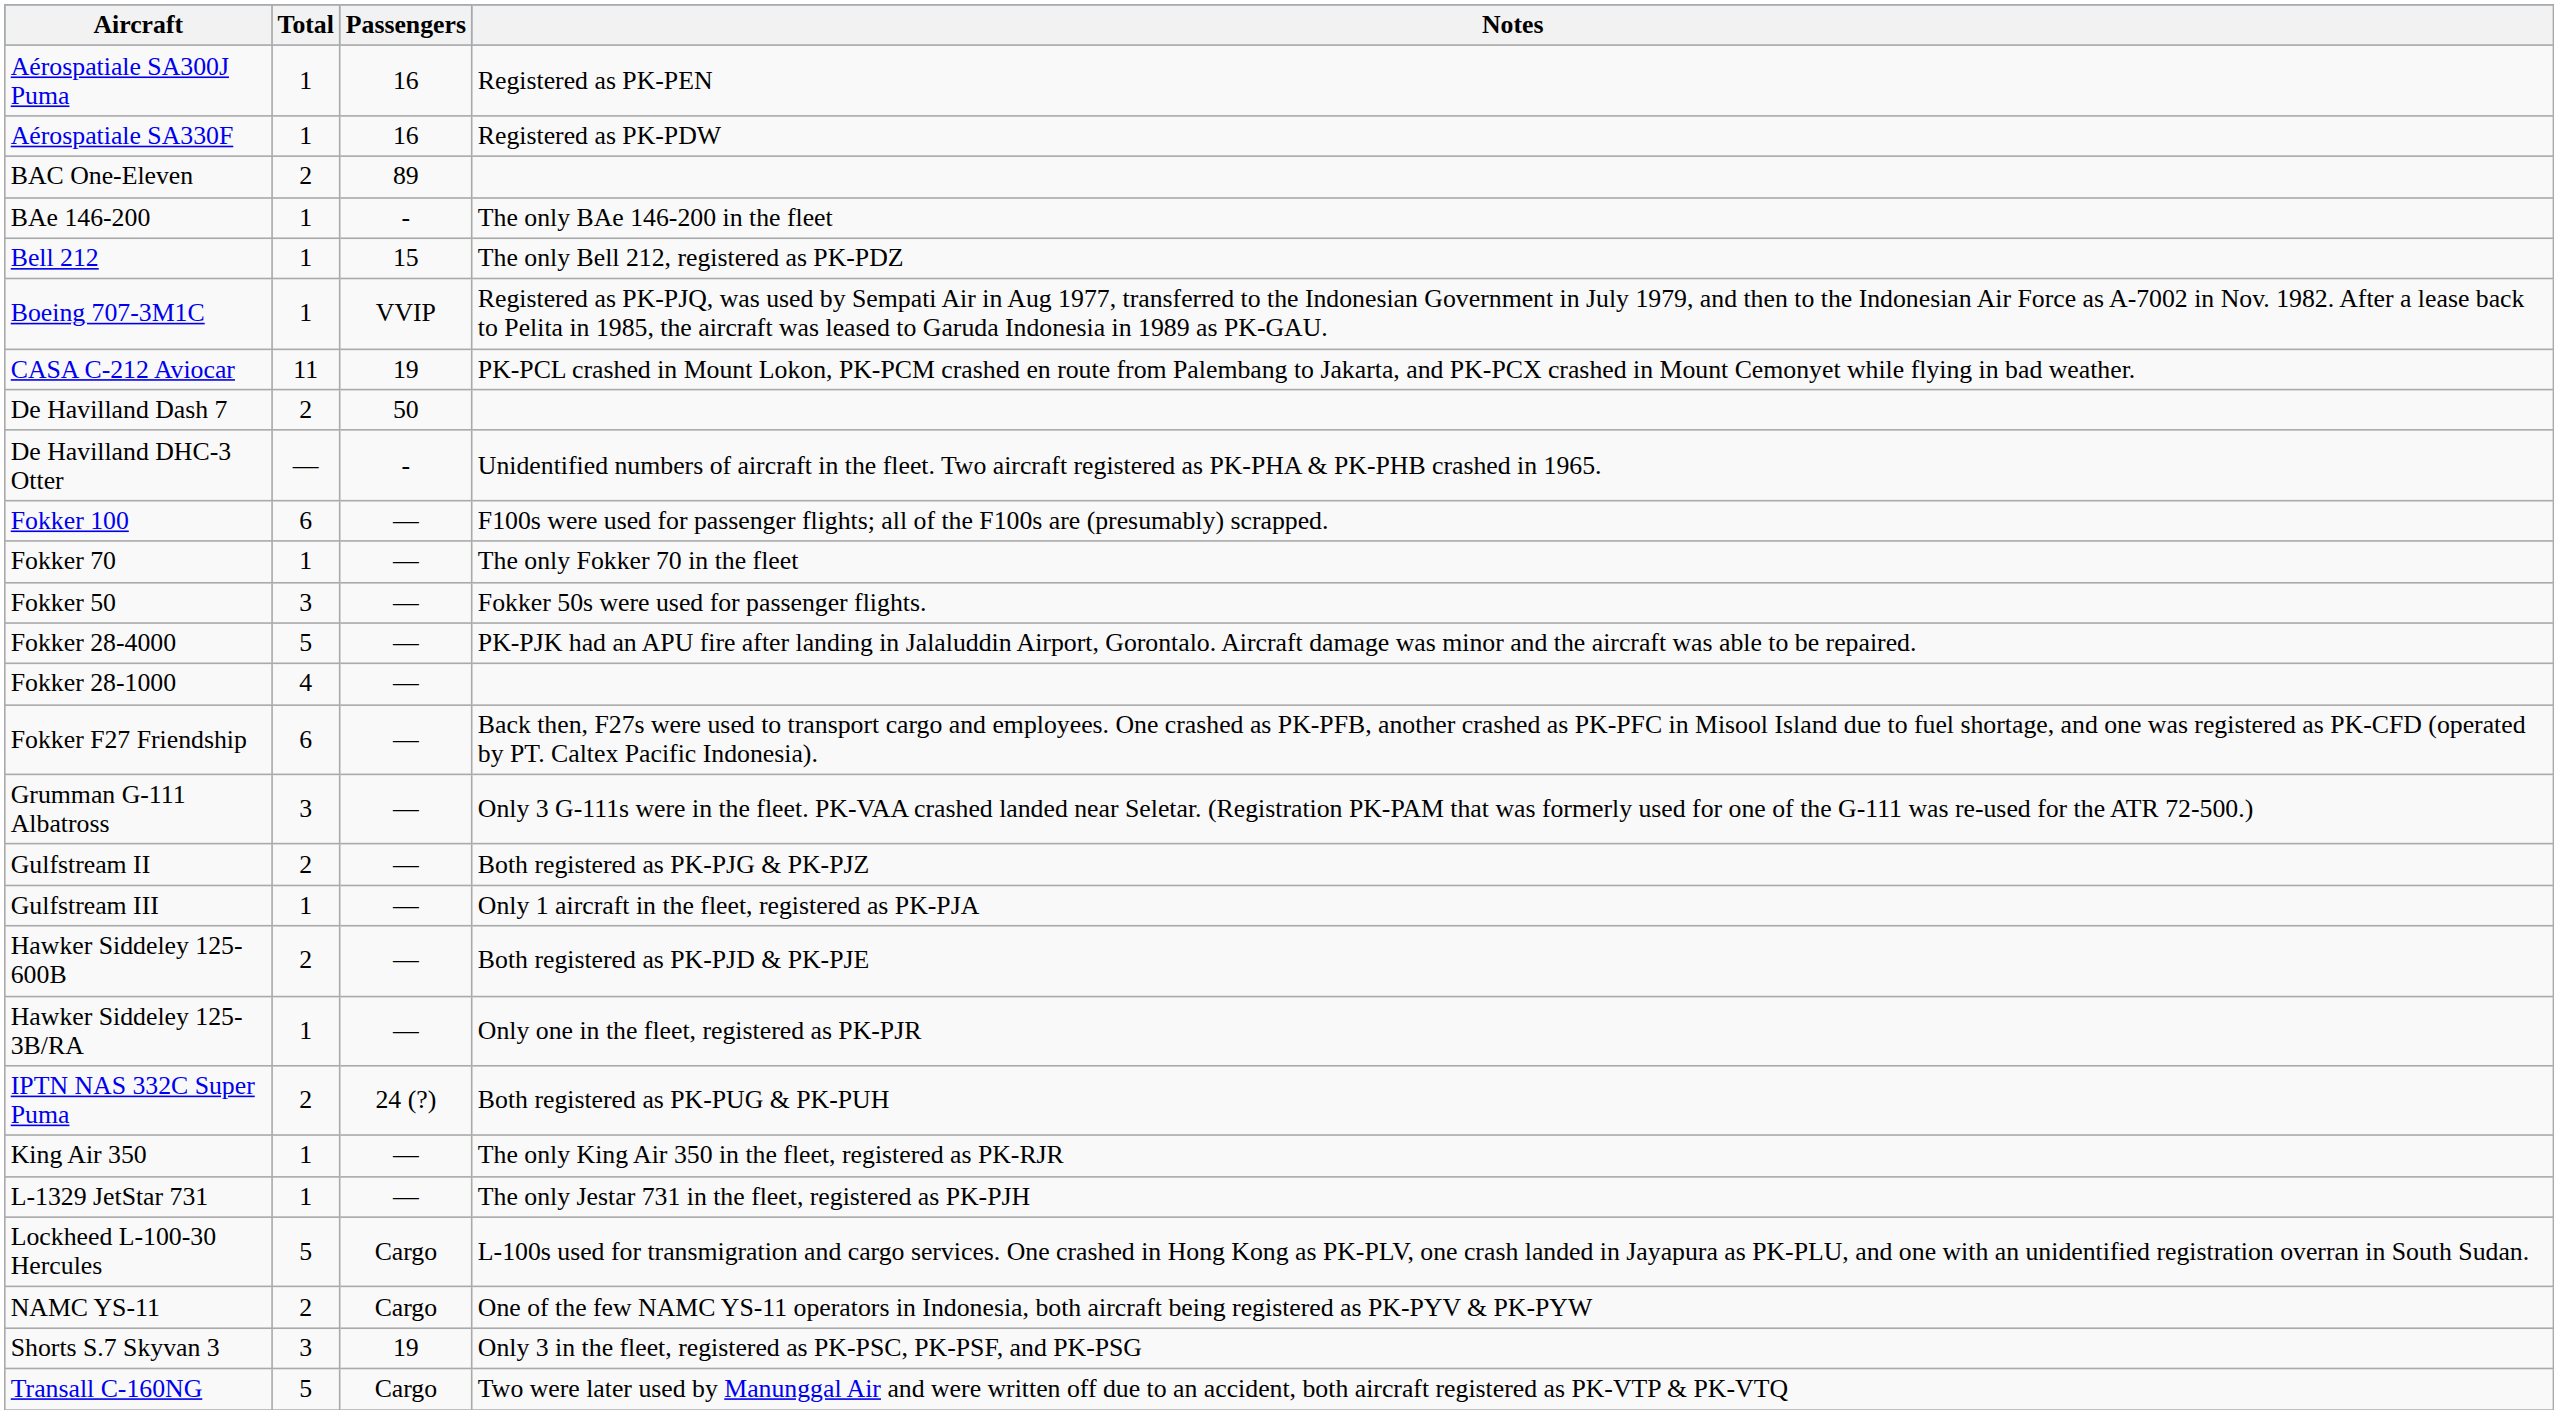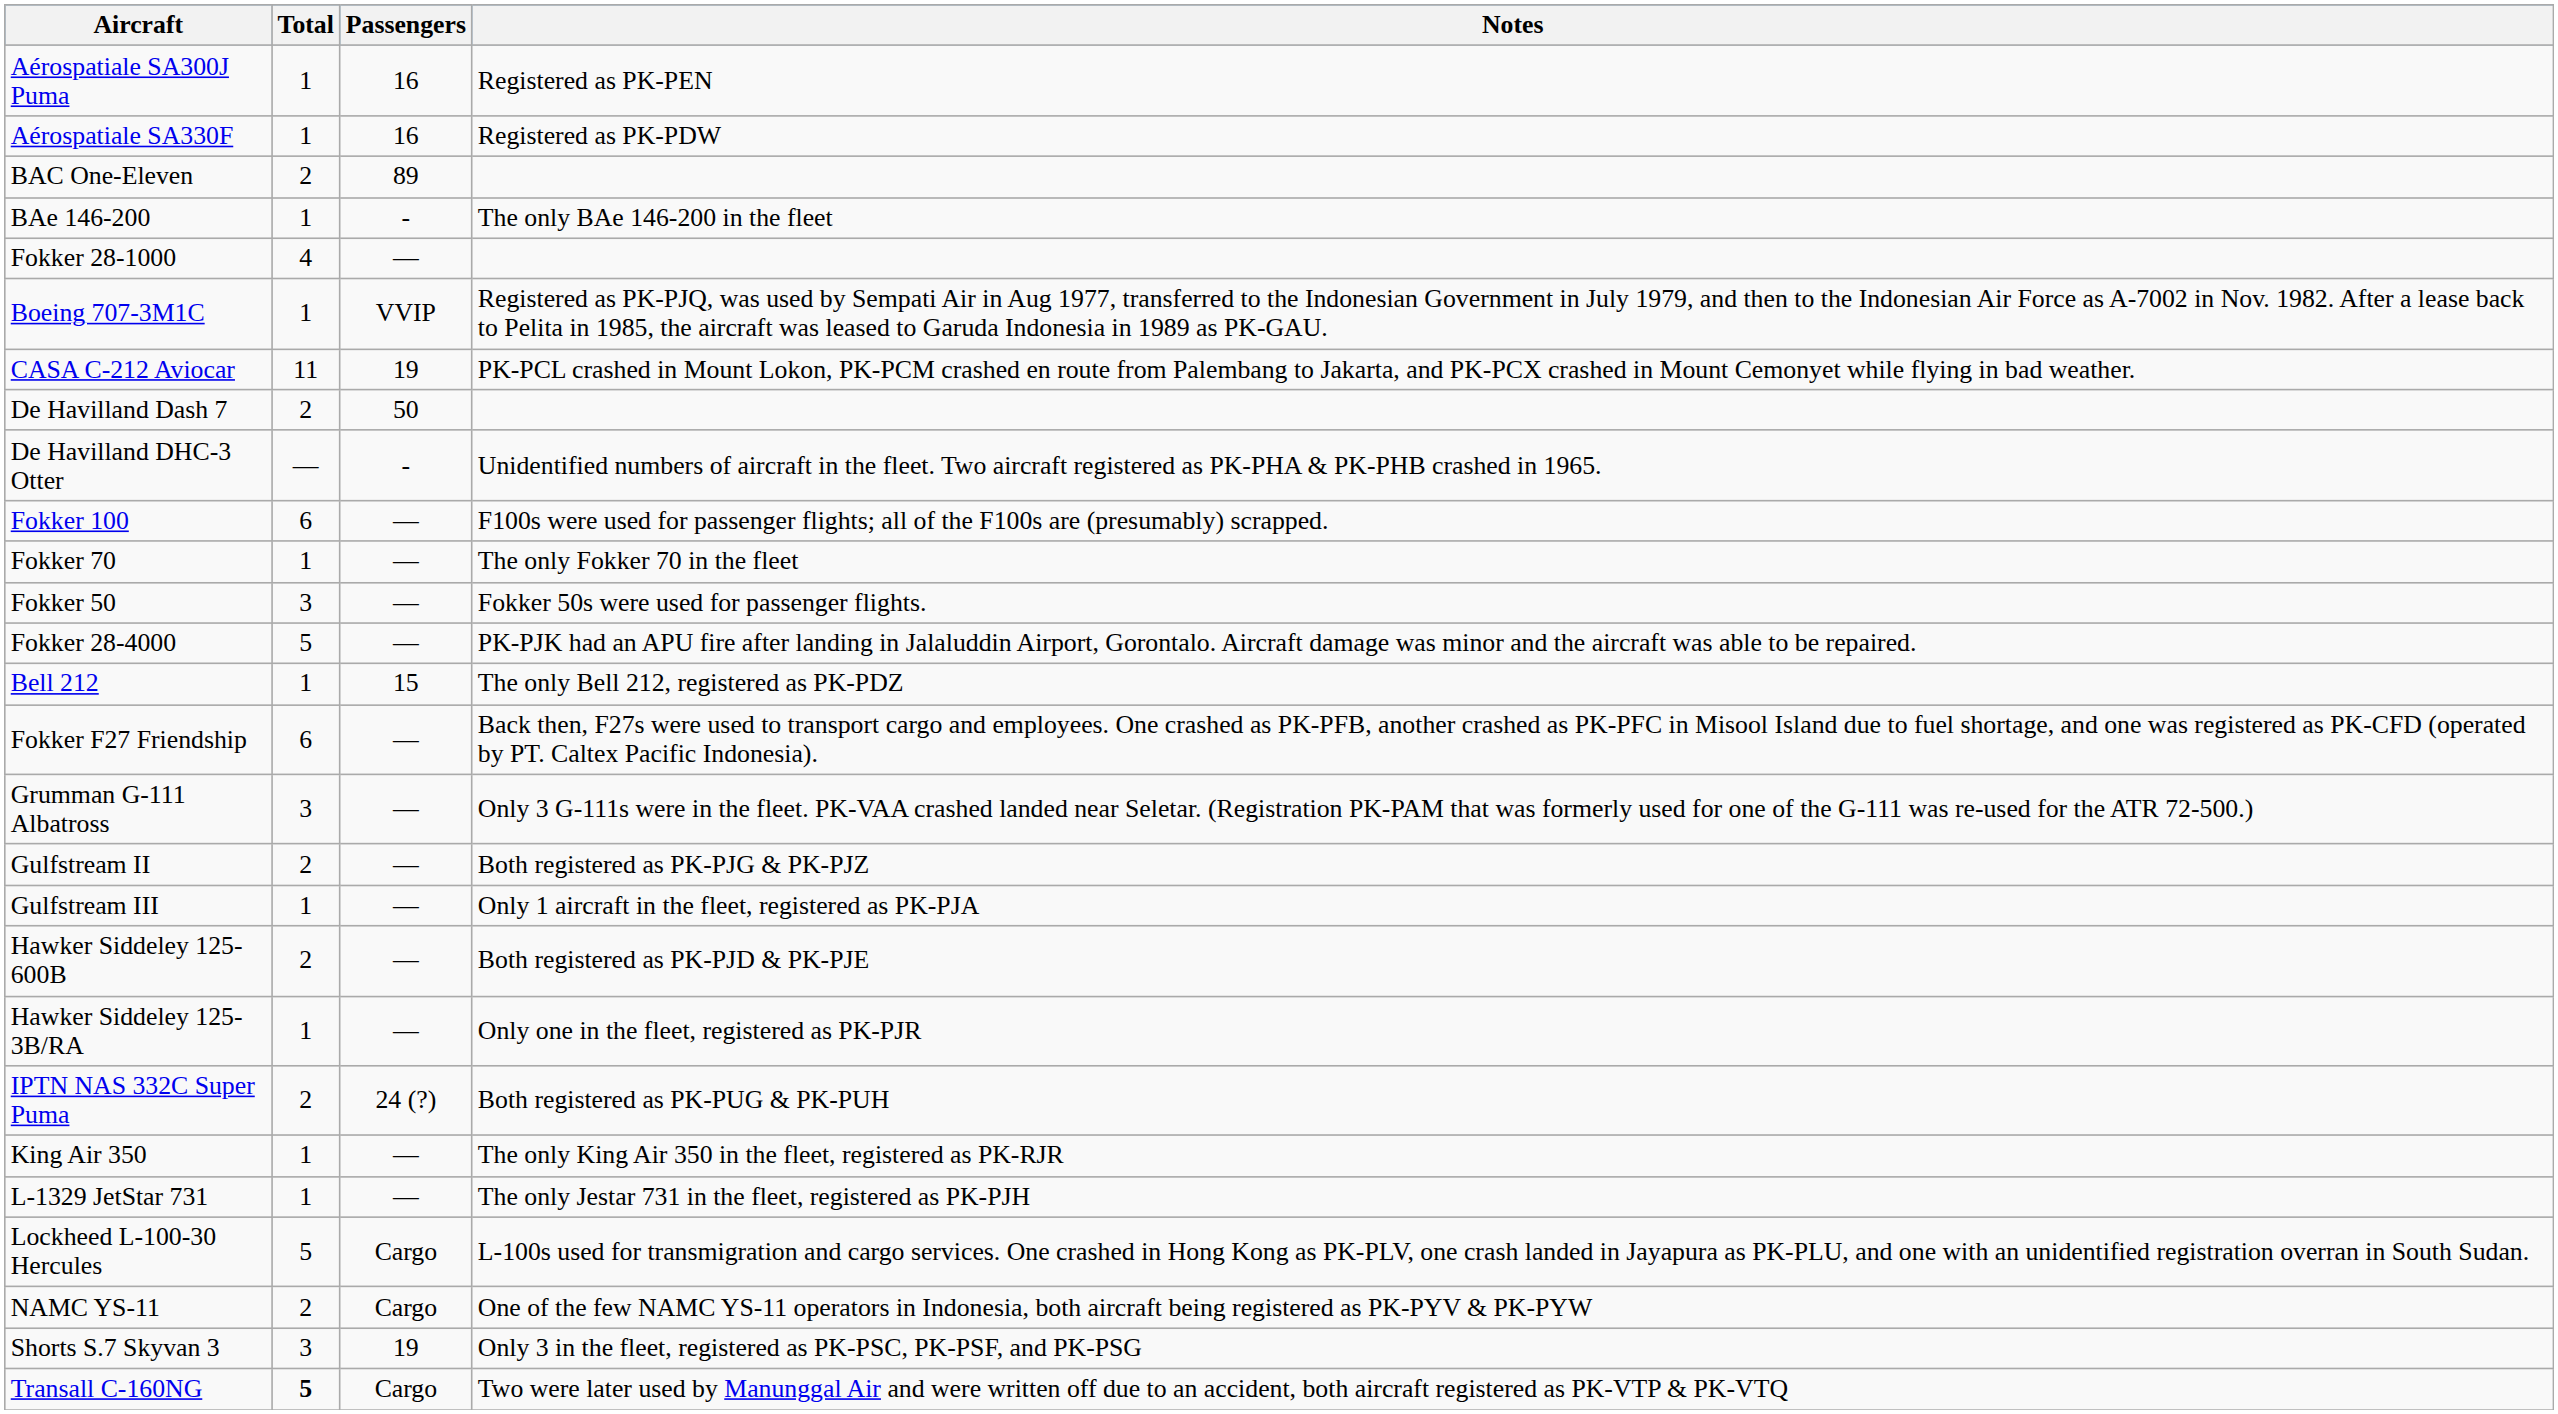rows swapped: Bell 212 <-> Fokker 28-1000
Transall C-160NG | Total: normal -> bold
